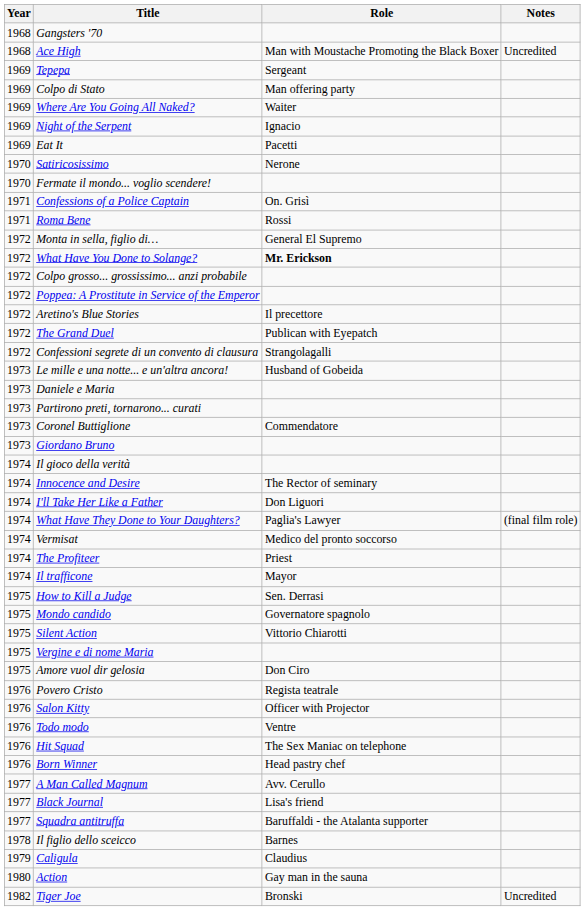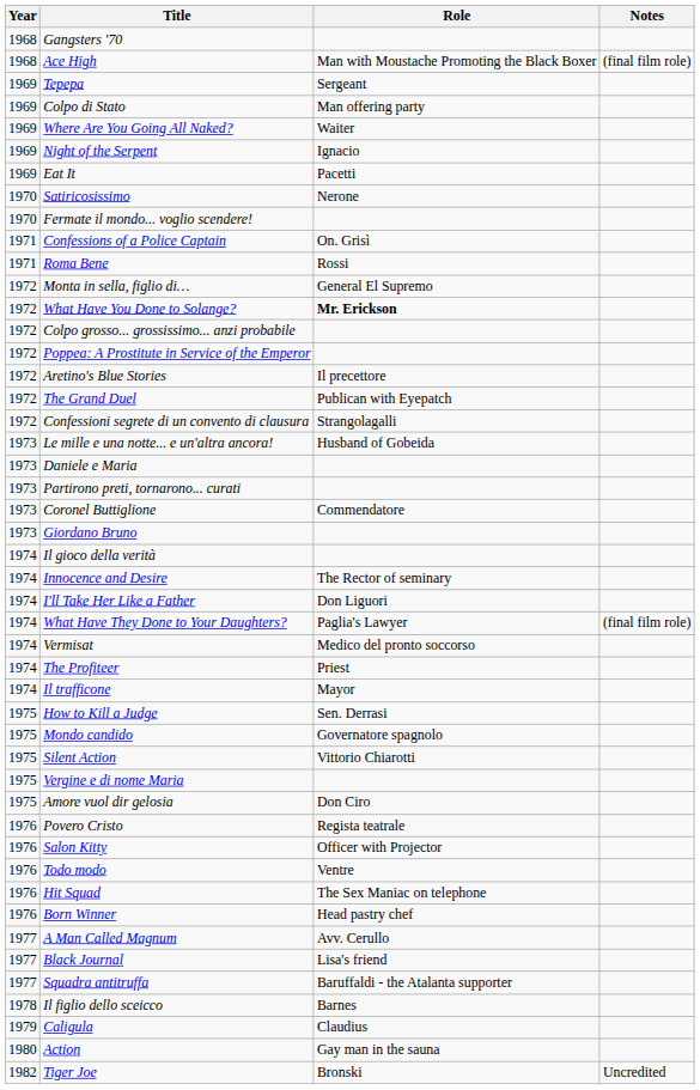Ace High | Notes: Uncredited -> (final film role)
